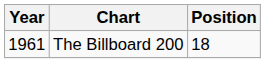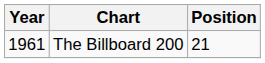The Billboard 200 | Position: 18 -> 21
